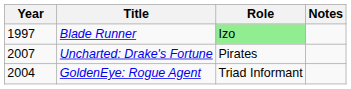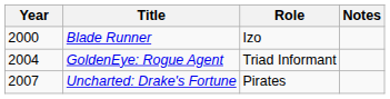Blade Runner | Year: 1997 -> 2000
Blade Runner | Role: lightgreen background -> no background
rows swapped: GoldenEye: Rogue Agent <-> Uncharted: Drake's Fortune
